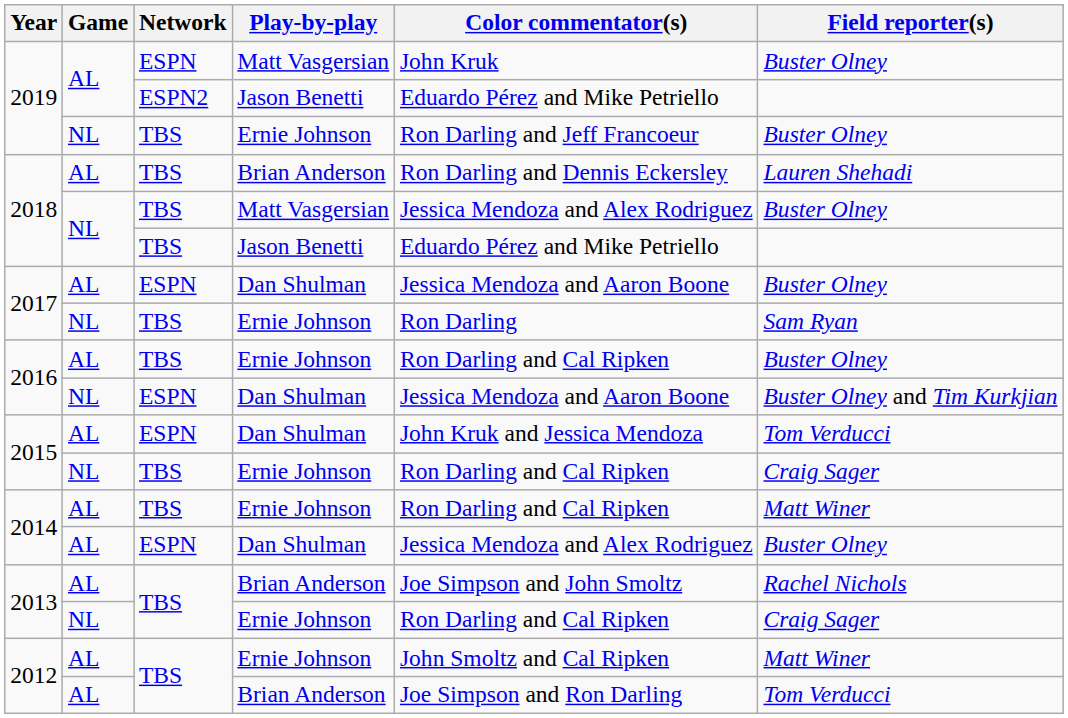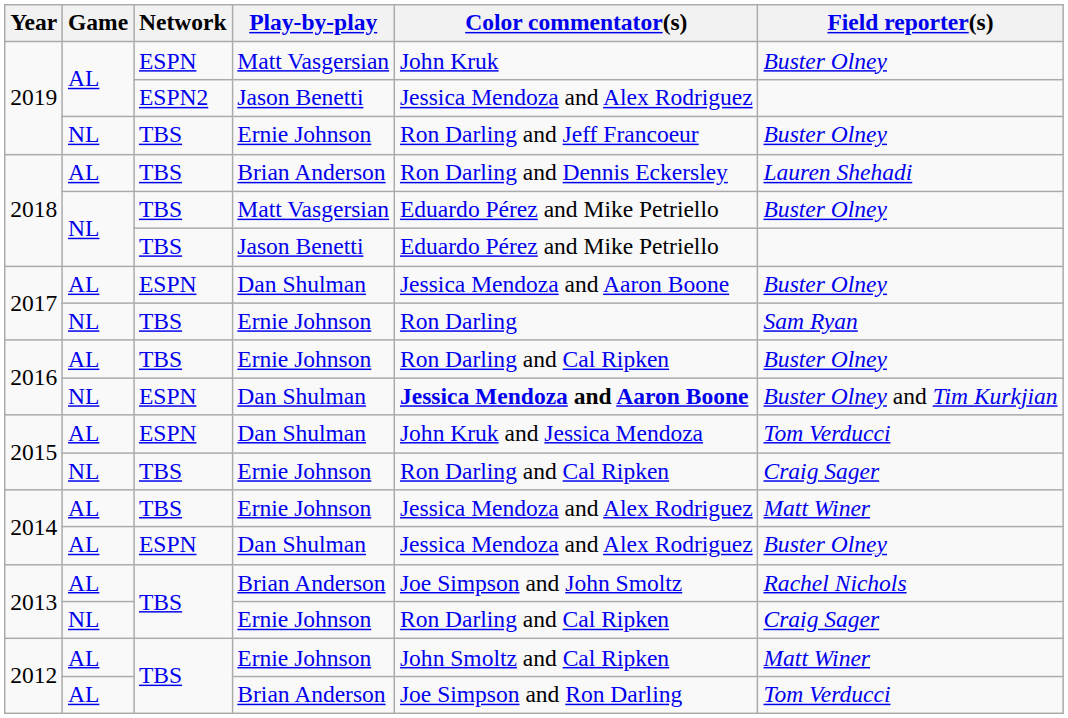2019 / Jason Benetti | Color commentator(s): Eduardo Pérez and Mike Petriello -> Jessica Mendoza and Alex Rodriguez
2018 / Matt Vasgersian | Color commentator(s): Jessica Mendoza and Alex Rodriguez -> Eduardo Pérez and Mike Petriello
2016 / Dan Shulman | Color commentator(s): normal -> bold
2014 / Ernie Johnson | Color commentator(s): Ron Darling and Cal Ripken -> Jessica Mendoza and Alex Rodriguez
